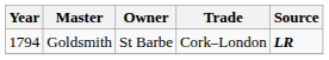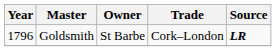Goldsmith | Year: 1794 -> 1796
